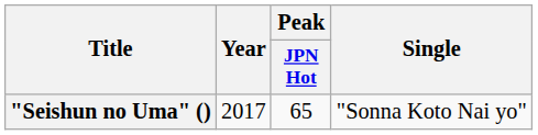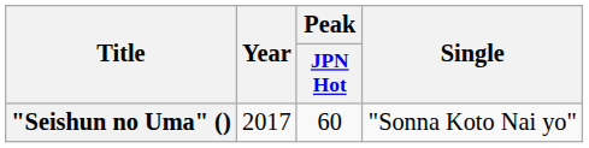"Seishun no Uma" () | Peak / JPN Hot: 65 -> 60
